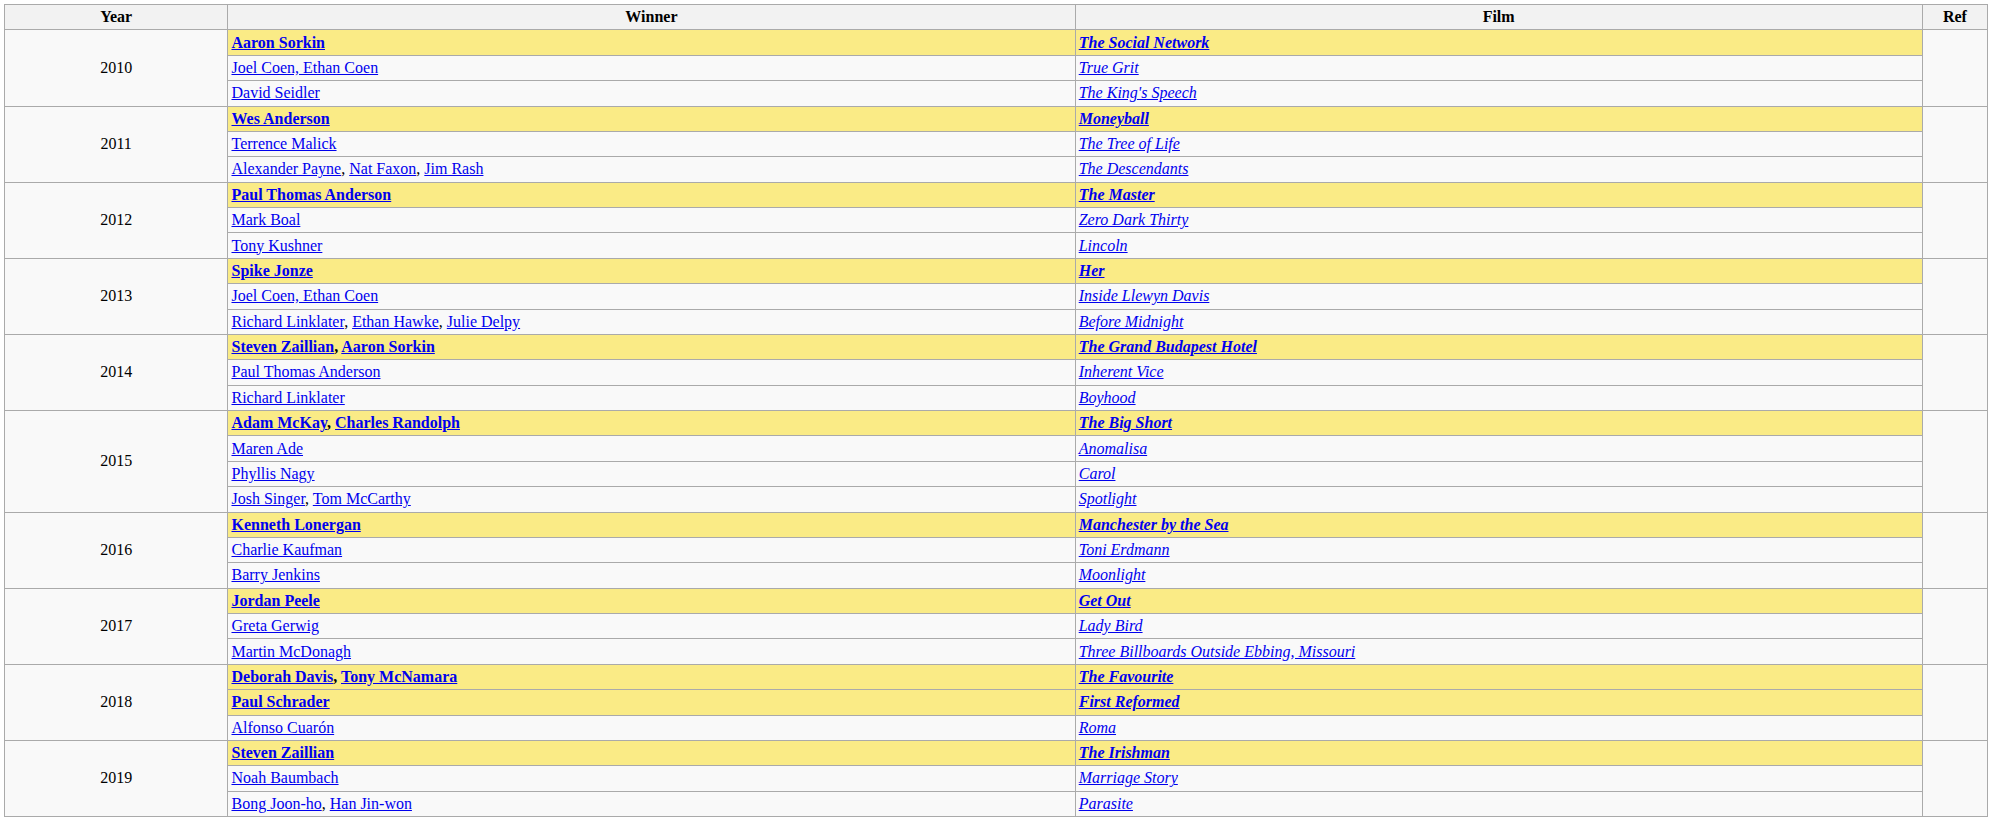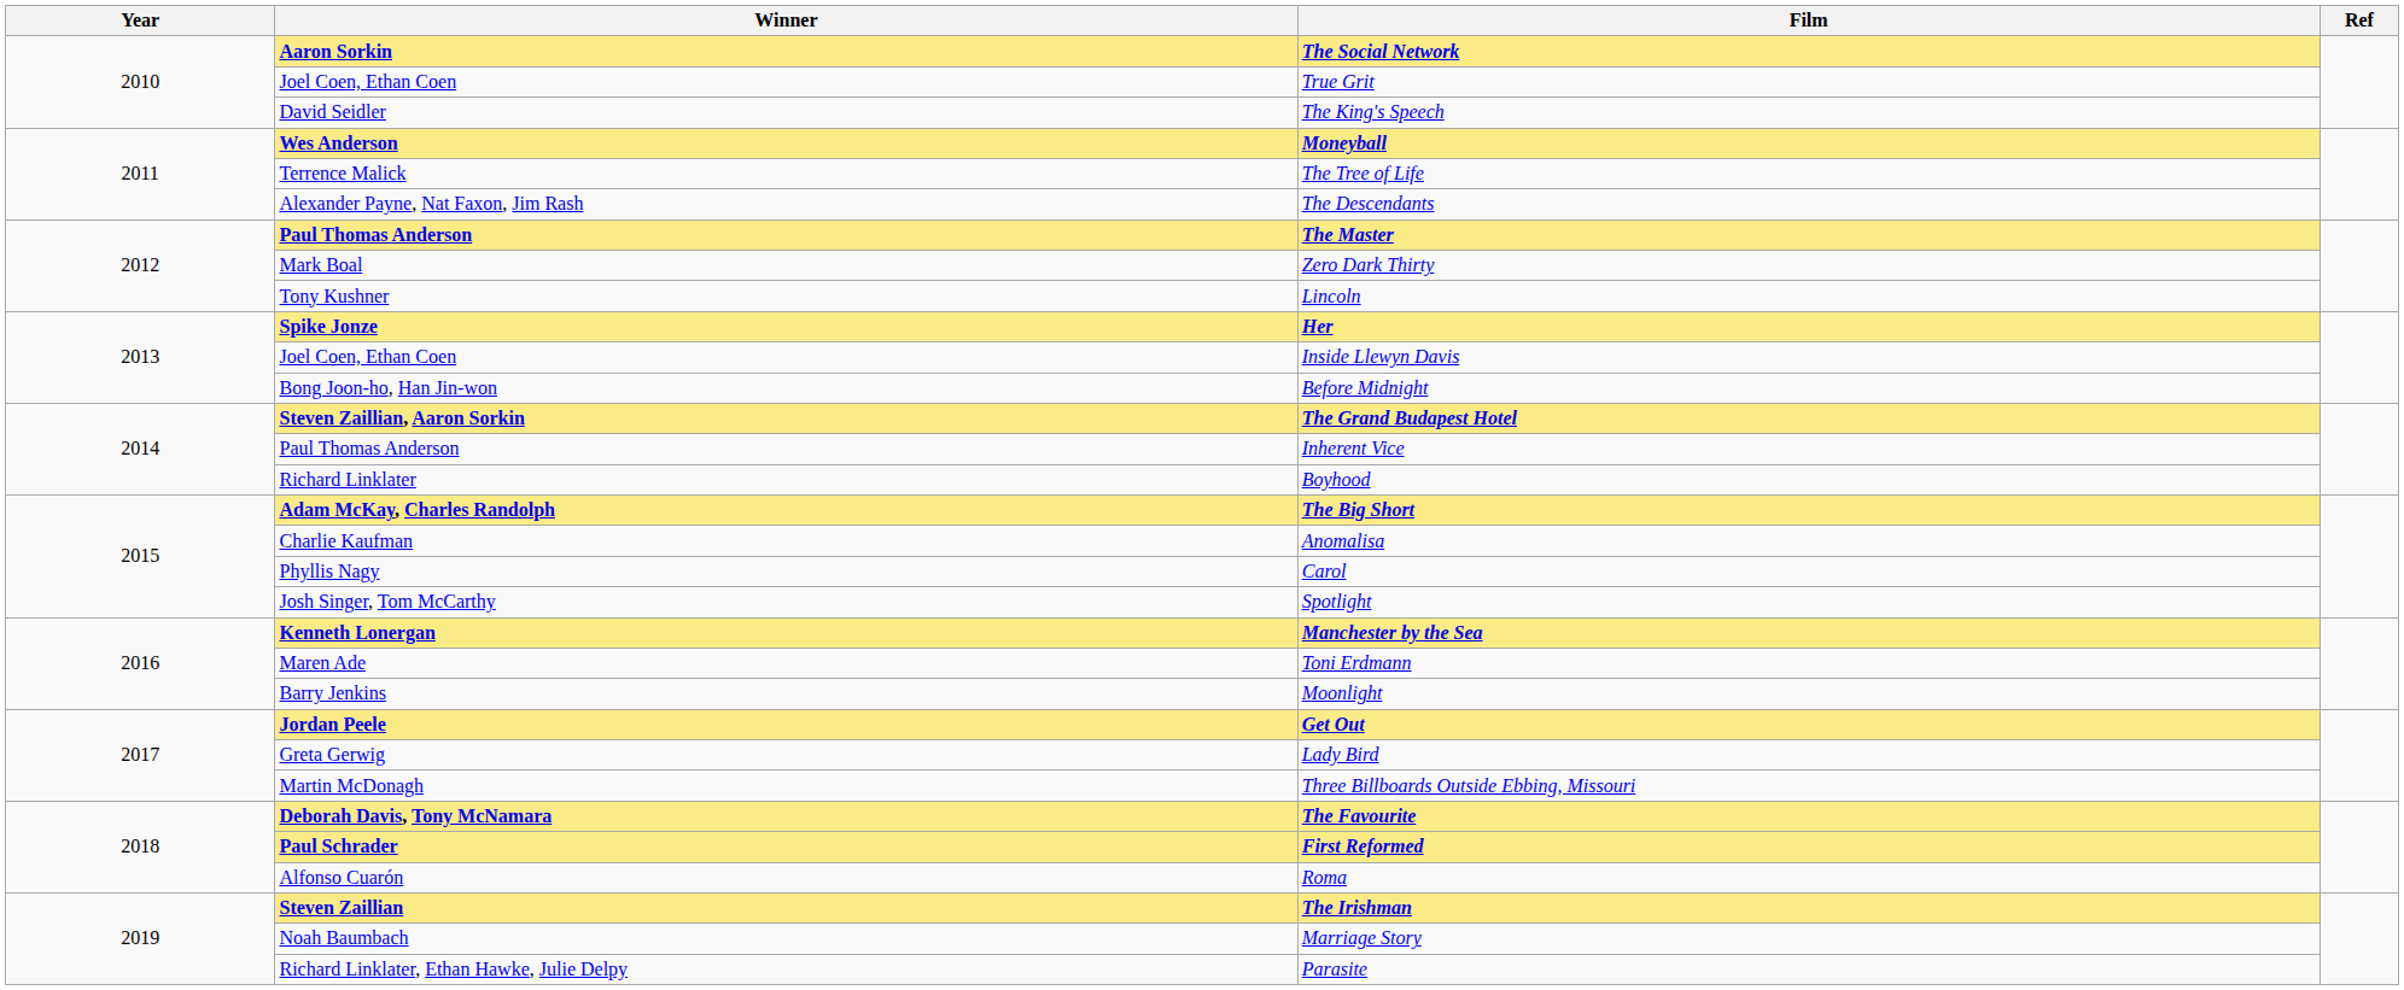Before Midnight | Winner: Richard Linklater, Ethan Hawke, Julie Delpy -> Bong Joon-ho, Han Jin-won
Anomalisa | Winner: Maren Ade -> Charlie Kaufman
Toni Erdmann | Winner: Charlie Kaufman -> Maren Ade
Parasite | Winner: Bong Joon-ho, Han Jin-won -> Richard Linklater, Ethan Hawke, Julie Delpy
